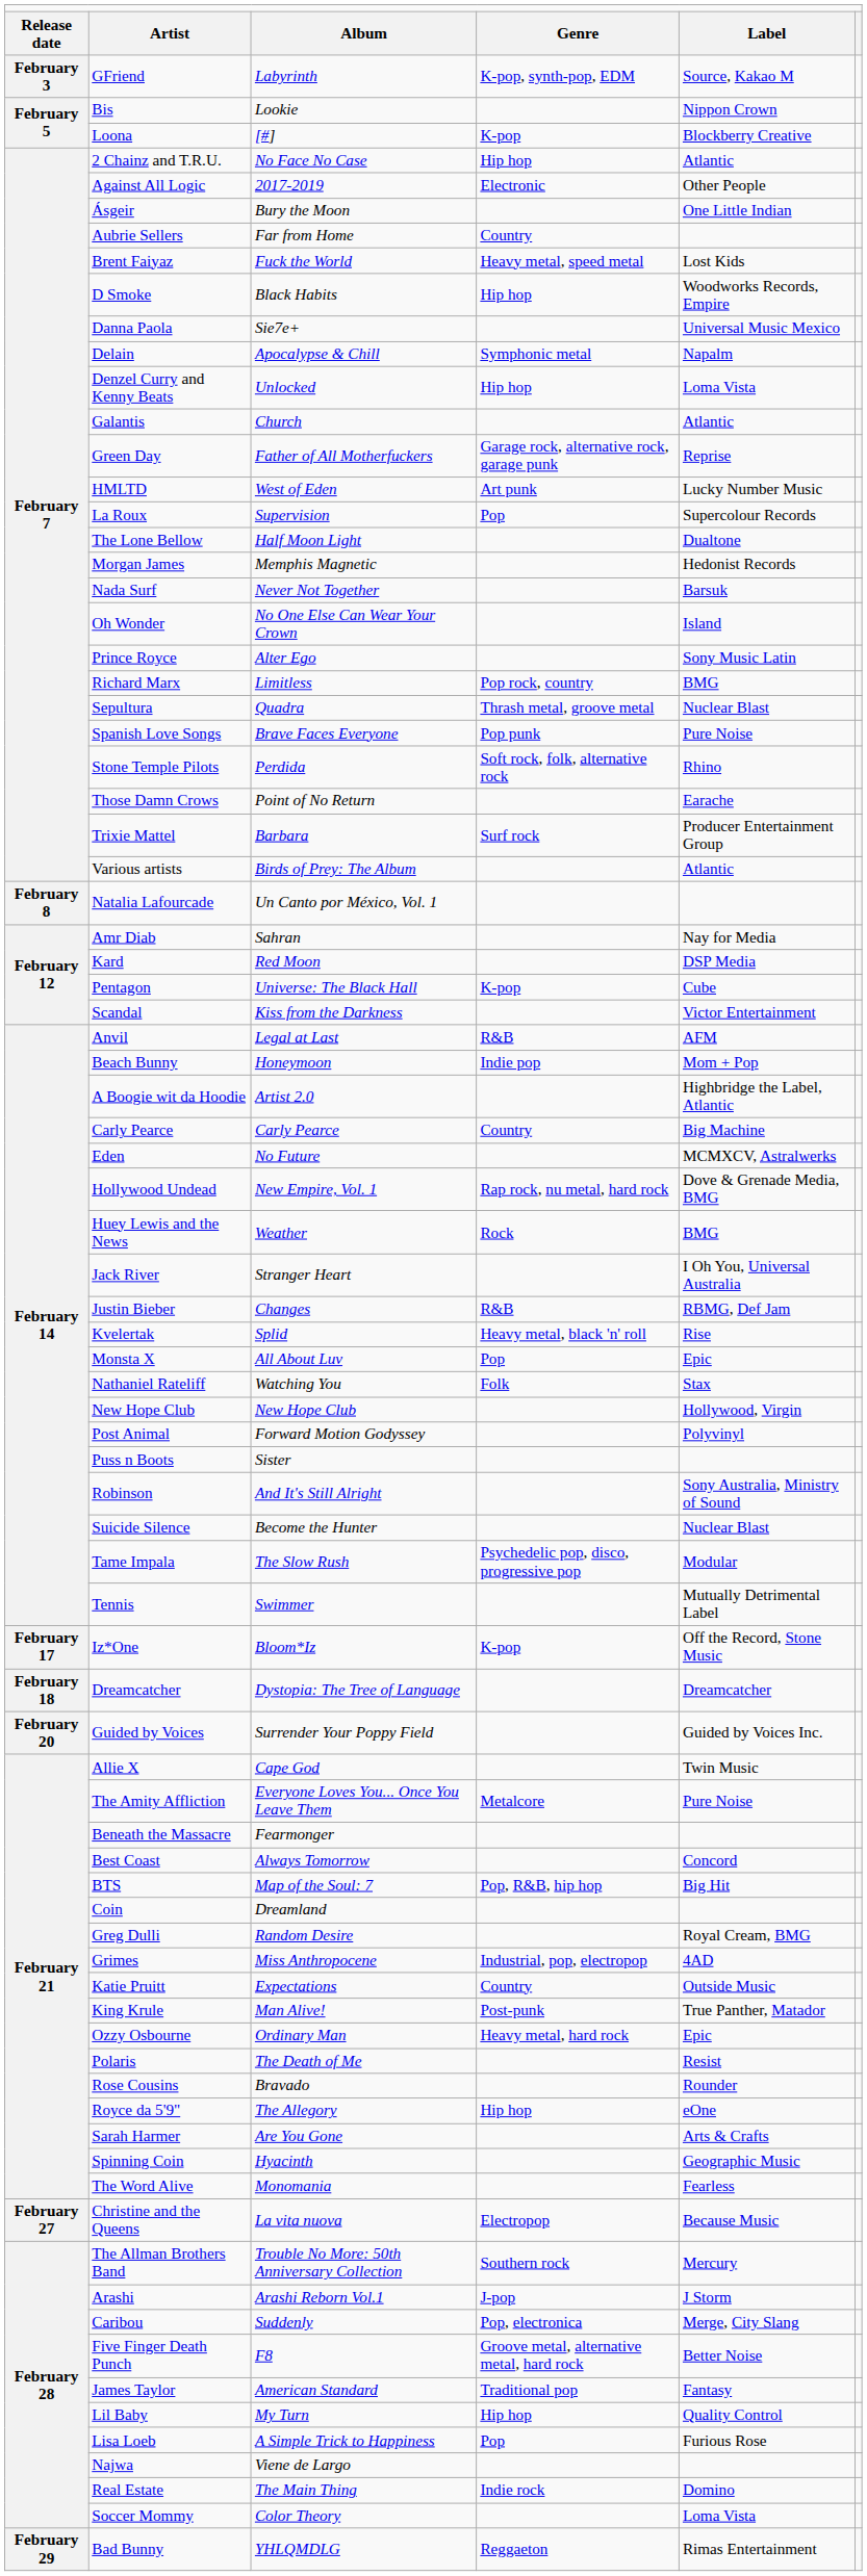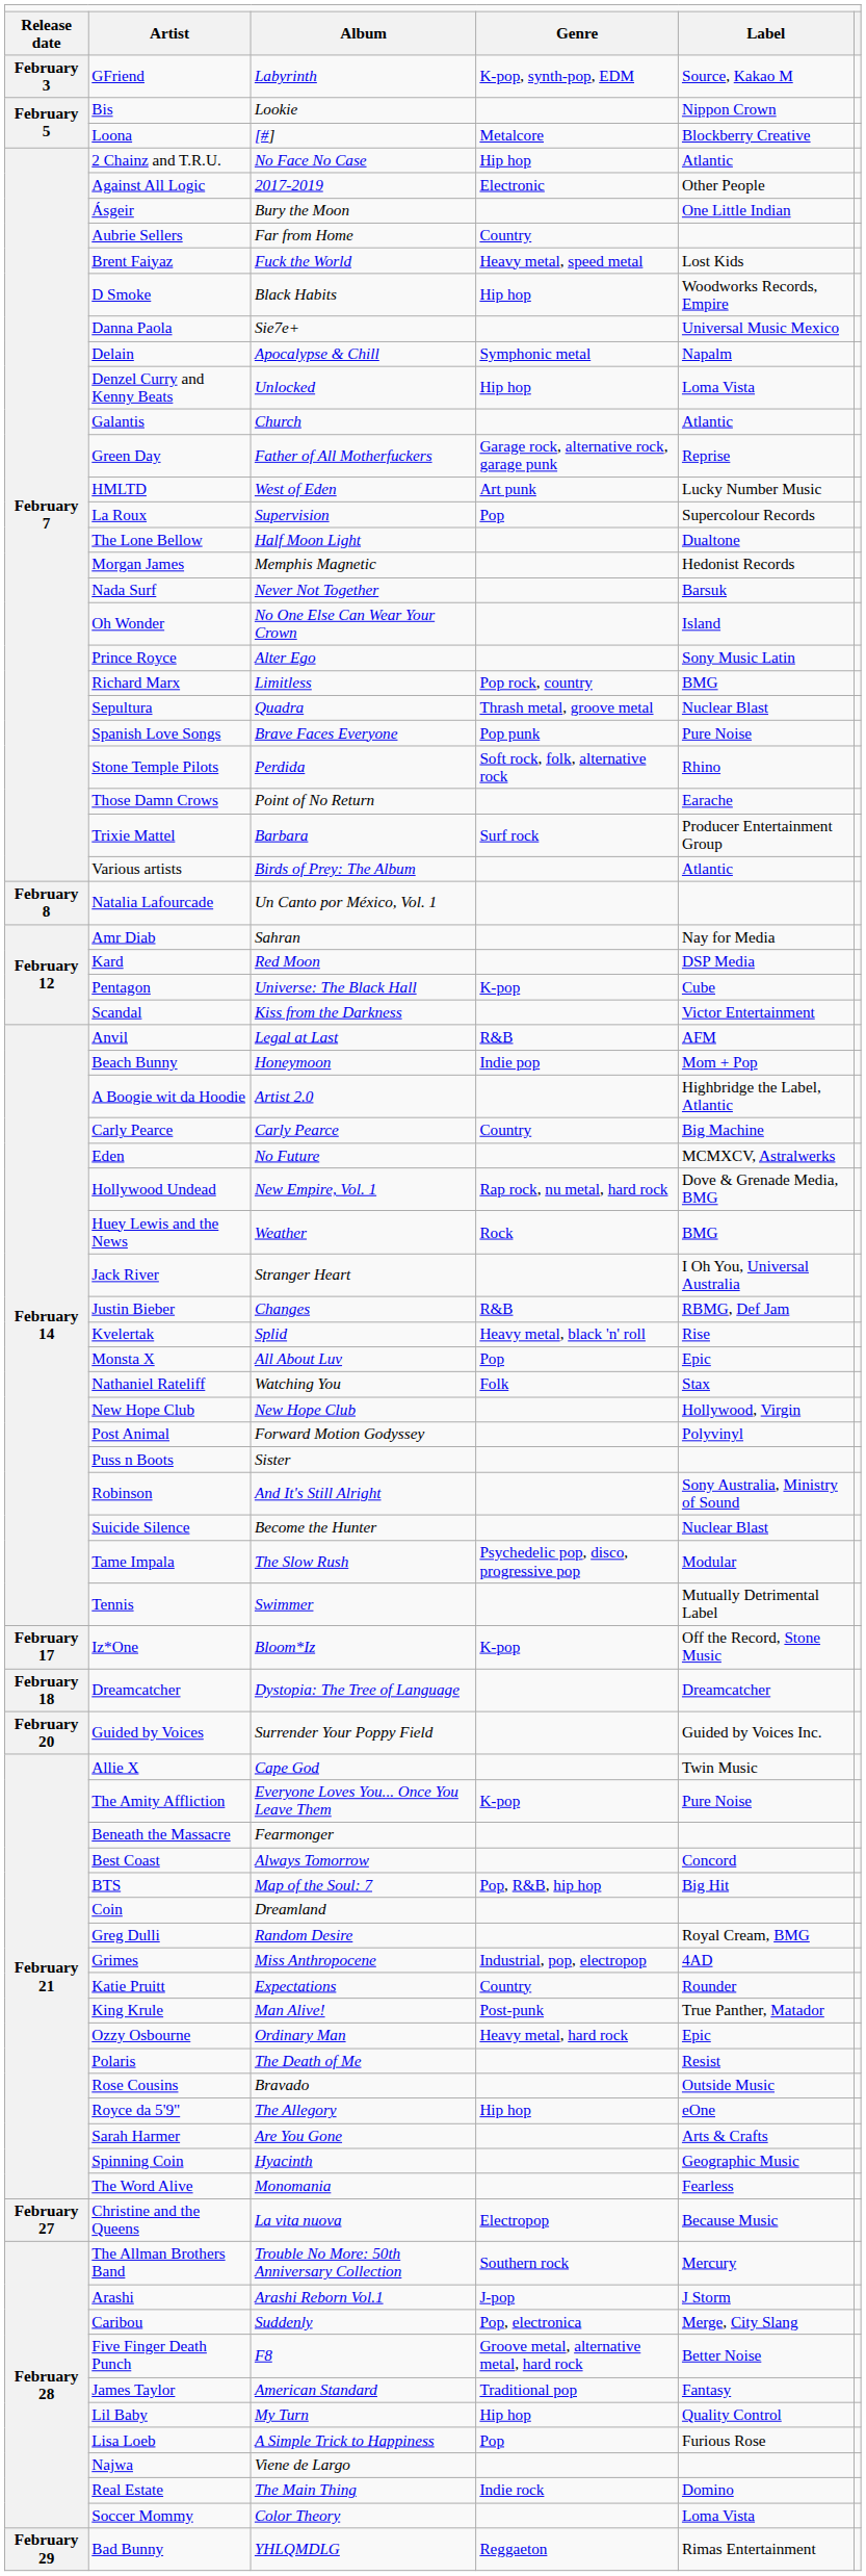Loona | column 4: K-pop -> Metalcore
The Amity Affliction | column 4: Metalcore -> K-pop
Katie Pruitt | column 5: Outside Music -> Rounder
Rose Cousins | column 5: Rounder -> Outside Music
